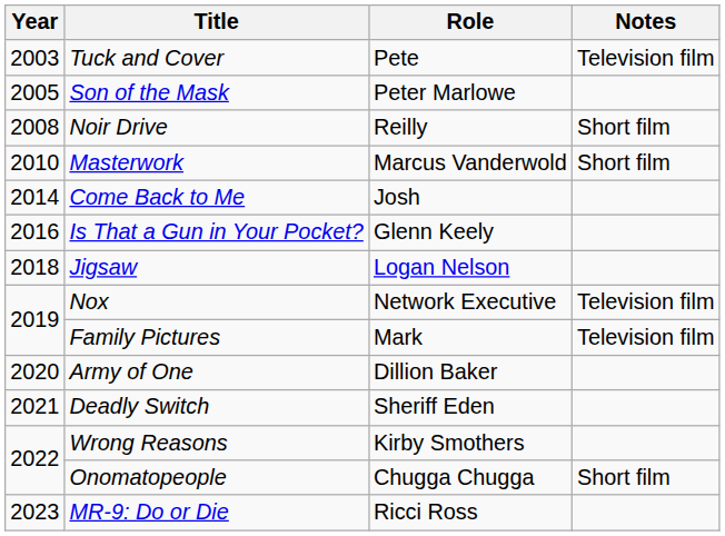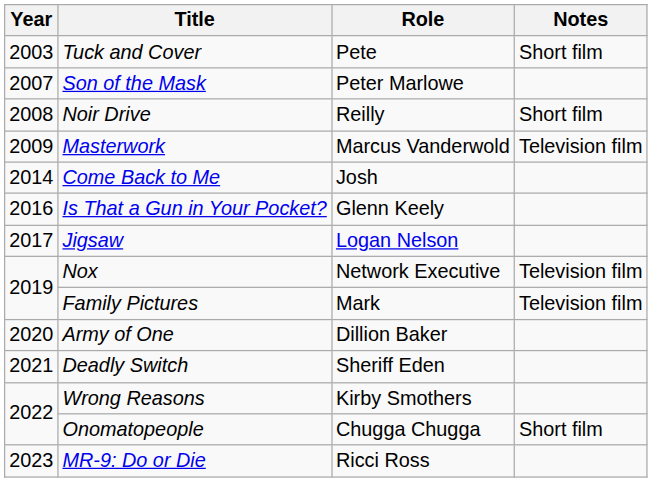Tuck and Cover | Notes: Television film -> Short film
Son of the Mask | Year: 2005 -> 2007
Masterwork | Year: 2010 -> 2009
Masterwork | Notes: Short film -> Television film
Jigsaw | Year: 2018 -> 2017
